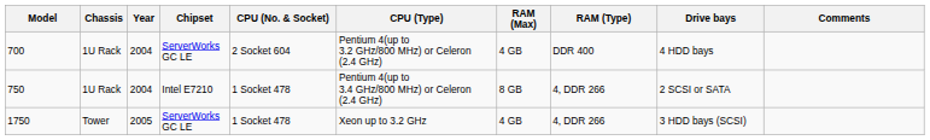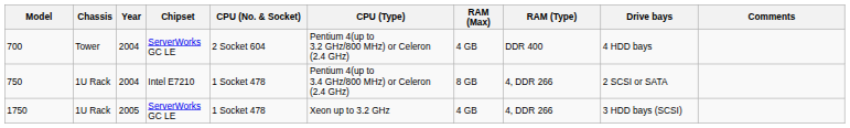700 | Chassis: 1U Rack -> Tower
1750 | Chassis: Tower -> 1U Rack
